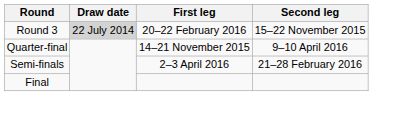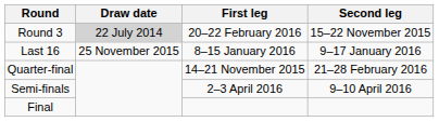+ row: Last 16 | 25 November 2015 | 8–15 January 2016 | 9–17 January 2016
Quarter-final | Second leg: 9–10 April 2016 -> 21–28 February 2016
Semi-finals | Second leg: 21–28 February 2016 -> 9–10 April 2016
